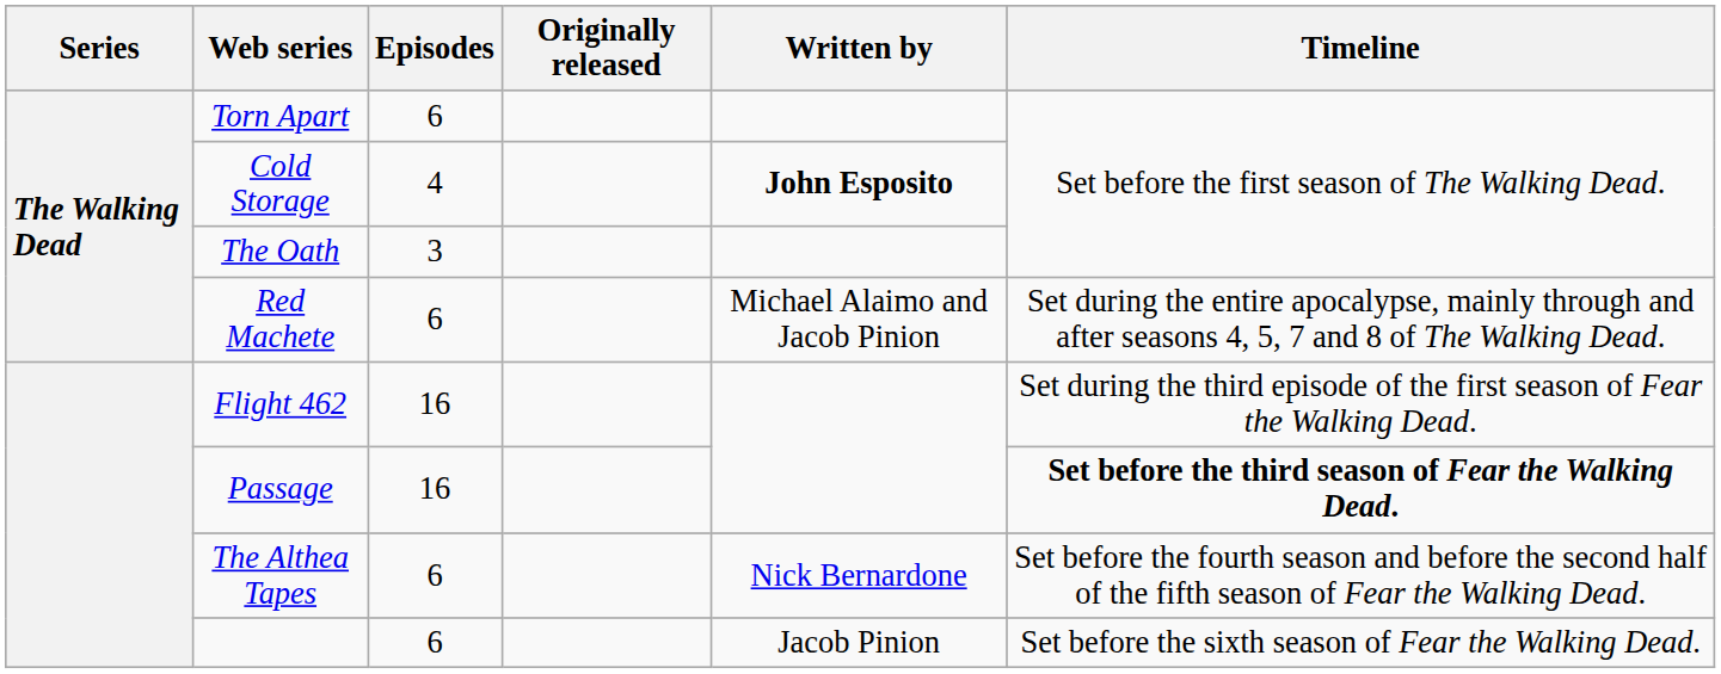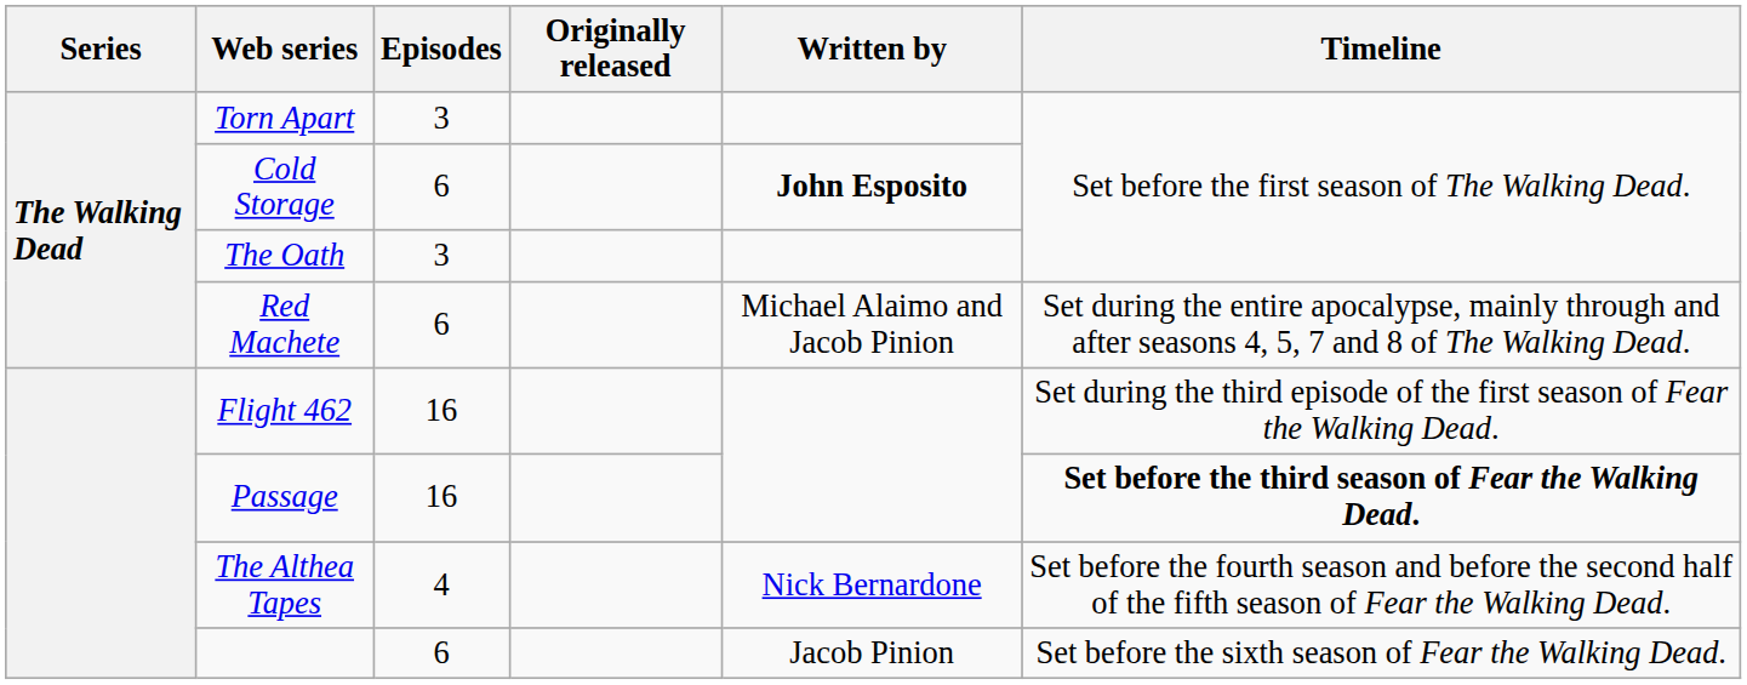Torn Apart | Episodes: 6 -> 3
Cold Storage | Episodes: 4 -> 6
The Althea Tapes | Episodes: 6 -> 4
